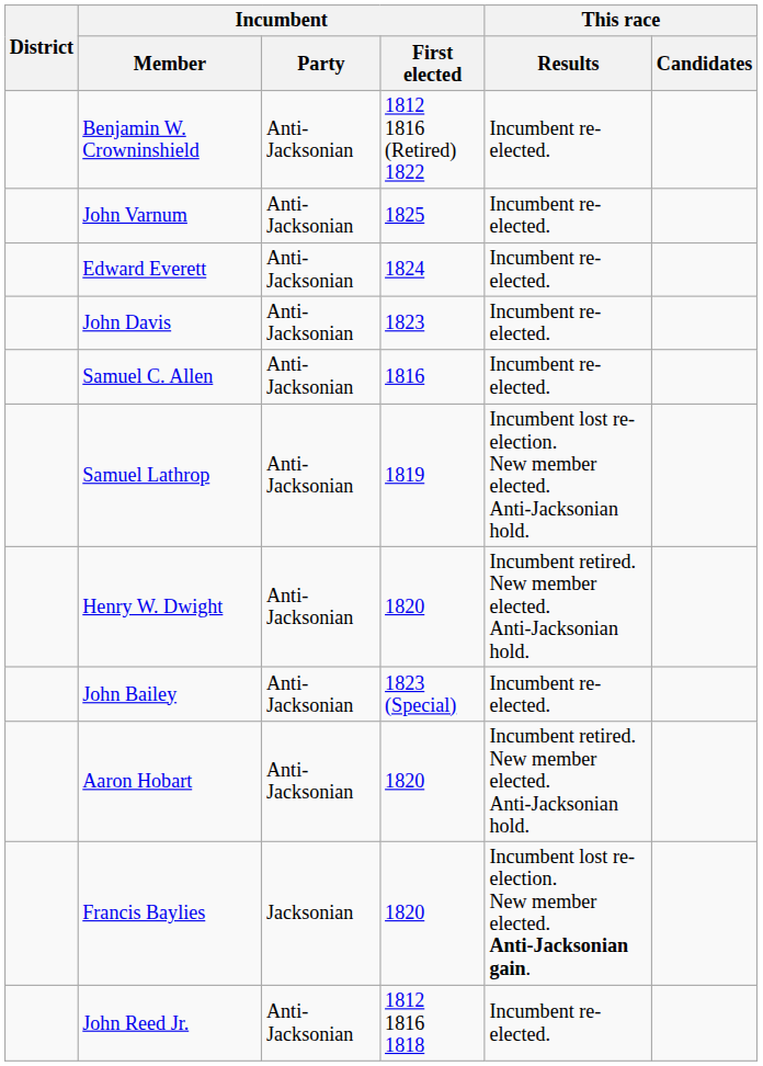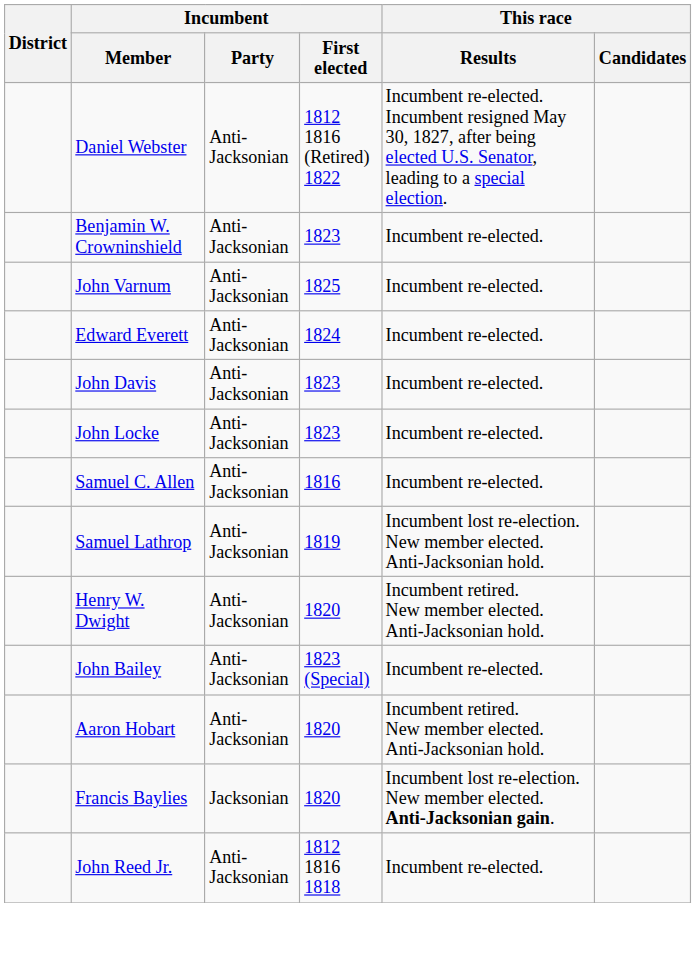+ row: Daniel Webster | Anti-Jacksonian | 1812 1816 (Retired) 1822 | Incumbent re-elected. Incumbent resigned May 30, 1827, after being elected U.S. Senator, leading to a special election.
Benjamin W. Crowninshield | Incumbent / First elected: 1812 1816 (Retired) 1822 -> 1823
+ row: John Locke | Anti-Jacksonian | 1823 | Incumbent re-elected.
